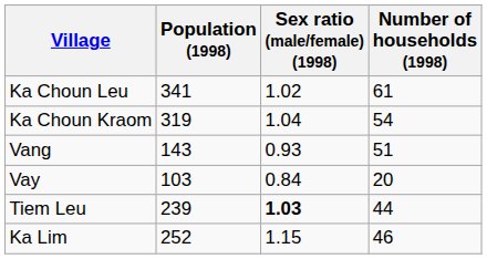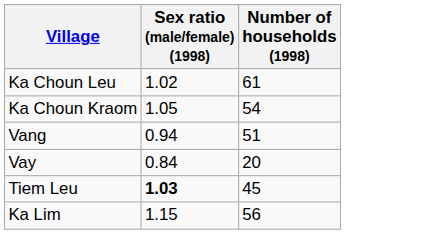- column: Population (1998) | 341 | 319 | 143 | 103 | 239 | 252
Ka Choun Kraom | Sex ratio (male/female) (1998): 1.04 -> 1.05
Vang | Sex ratio (male/female) (1998): 0.93 -> 0.94
Tiem Leu | Number of households (1998): 44 -> 45
Ka Lim | Number of households (1998): 46 -> 56
